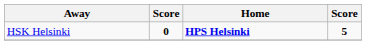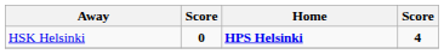HSK Helsinki | column 4: 5 -> 4
